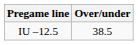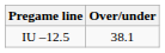IU –12.5 | Over/under: 38.5 -> 38.1
